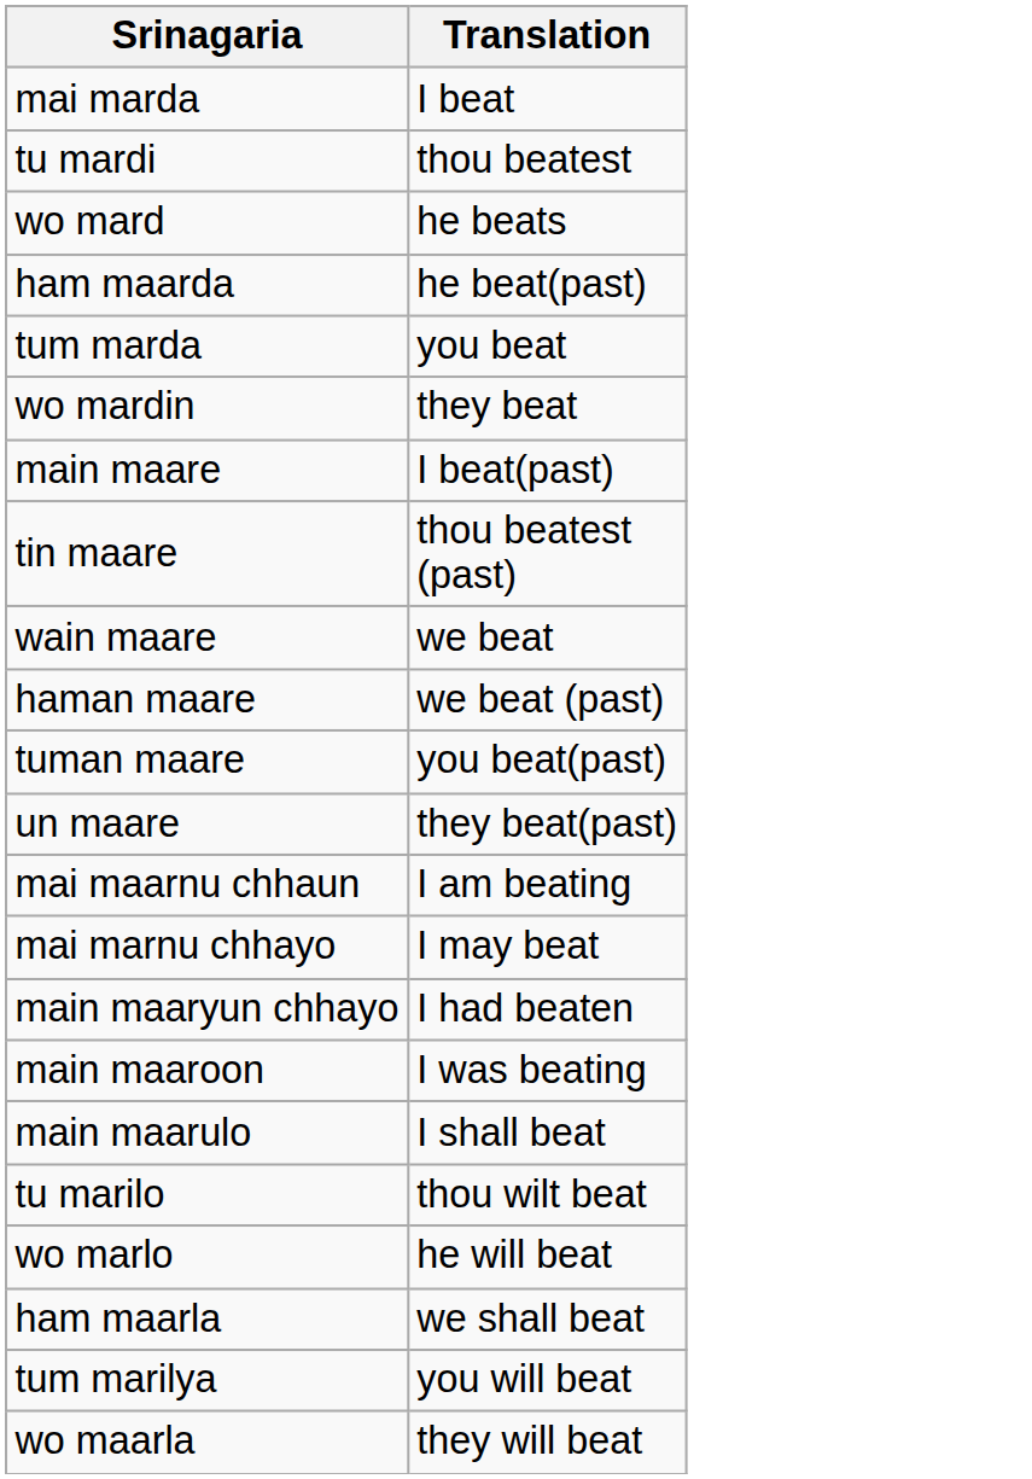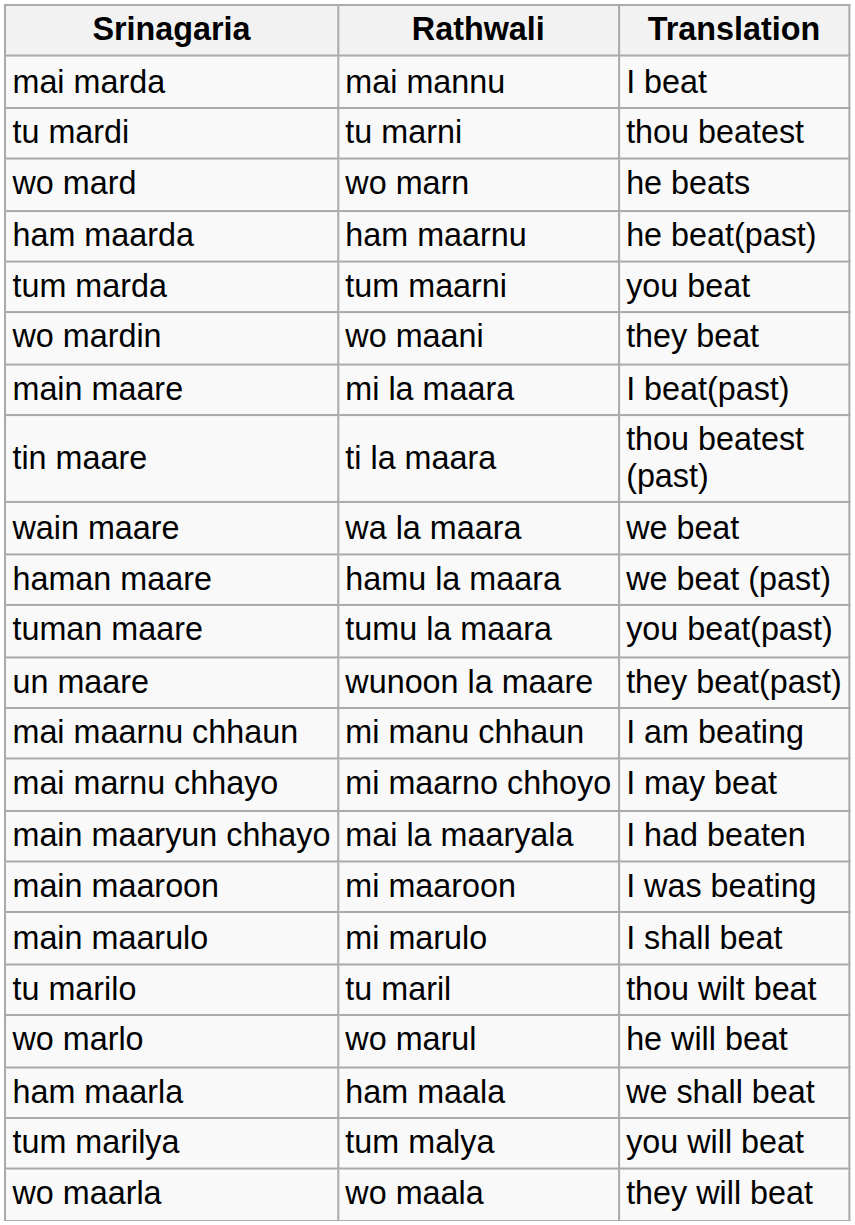+ column: Rathwali | mai mannu | tu marni | wo marn | ham maarnu | tum maarni | wo maani | mi la maara | ti la maara | wa la maara | hamu la maara | tumu la maara | wunoon la maare | mi manu chhaun | mi maarno chhoyo | mai la maaryala | mi maaroon | mi marulo | tu maril | wo marul | ham maala | tum malya | wo maala
